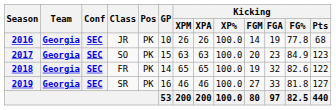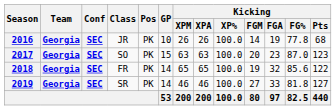2017 | Kicking / FG%: 84.9 -> 87.0
2018 | Kicking / FG%: 82.6 -> 85.6
2019 | GP: 16 -> 14
